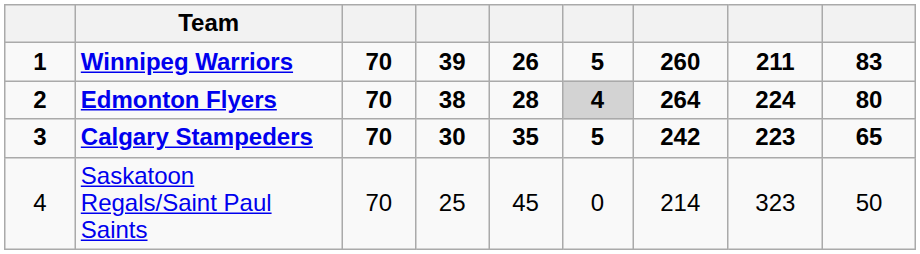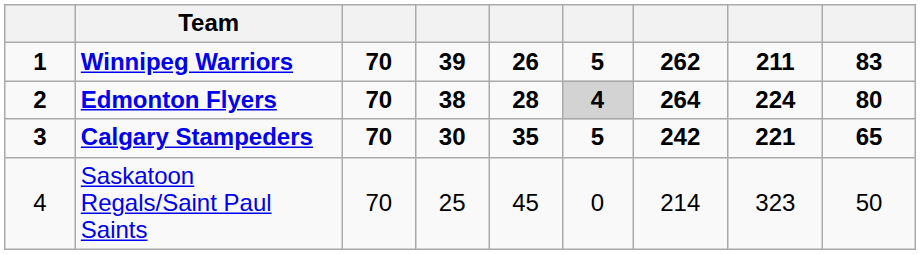Winnipeg Warriors | column 7: 260 -> 262
Calgary Stampeders | column 8: 223 -> 221
